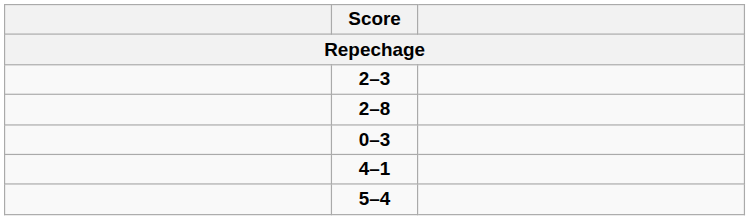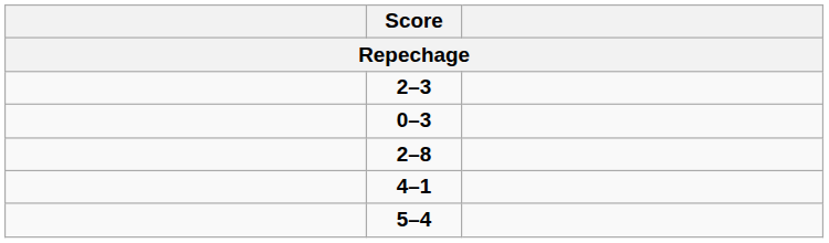rows swapped: 0–3 <-> 2–8
